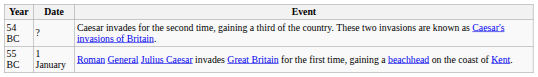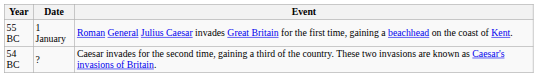rows swapped: 55 BC <-> 54 BC
